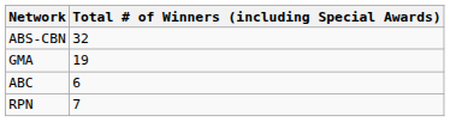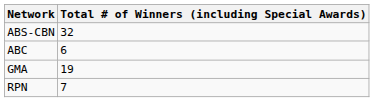rows swapped: ABC <-> GMA
